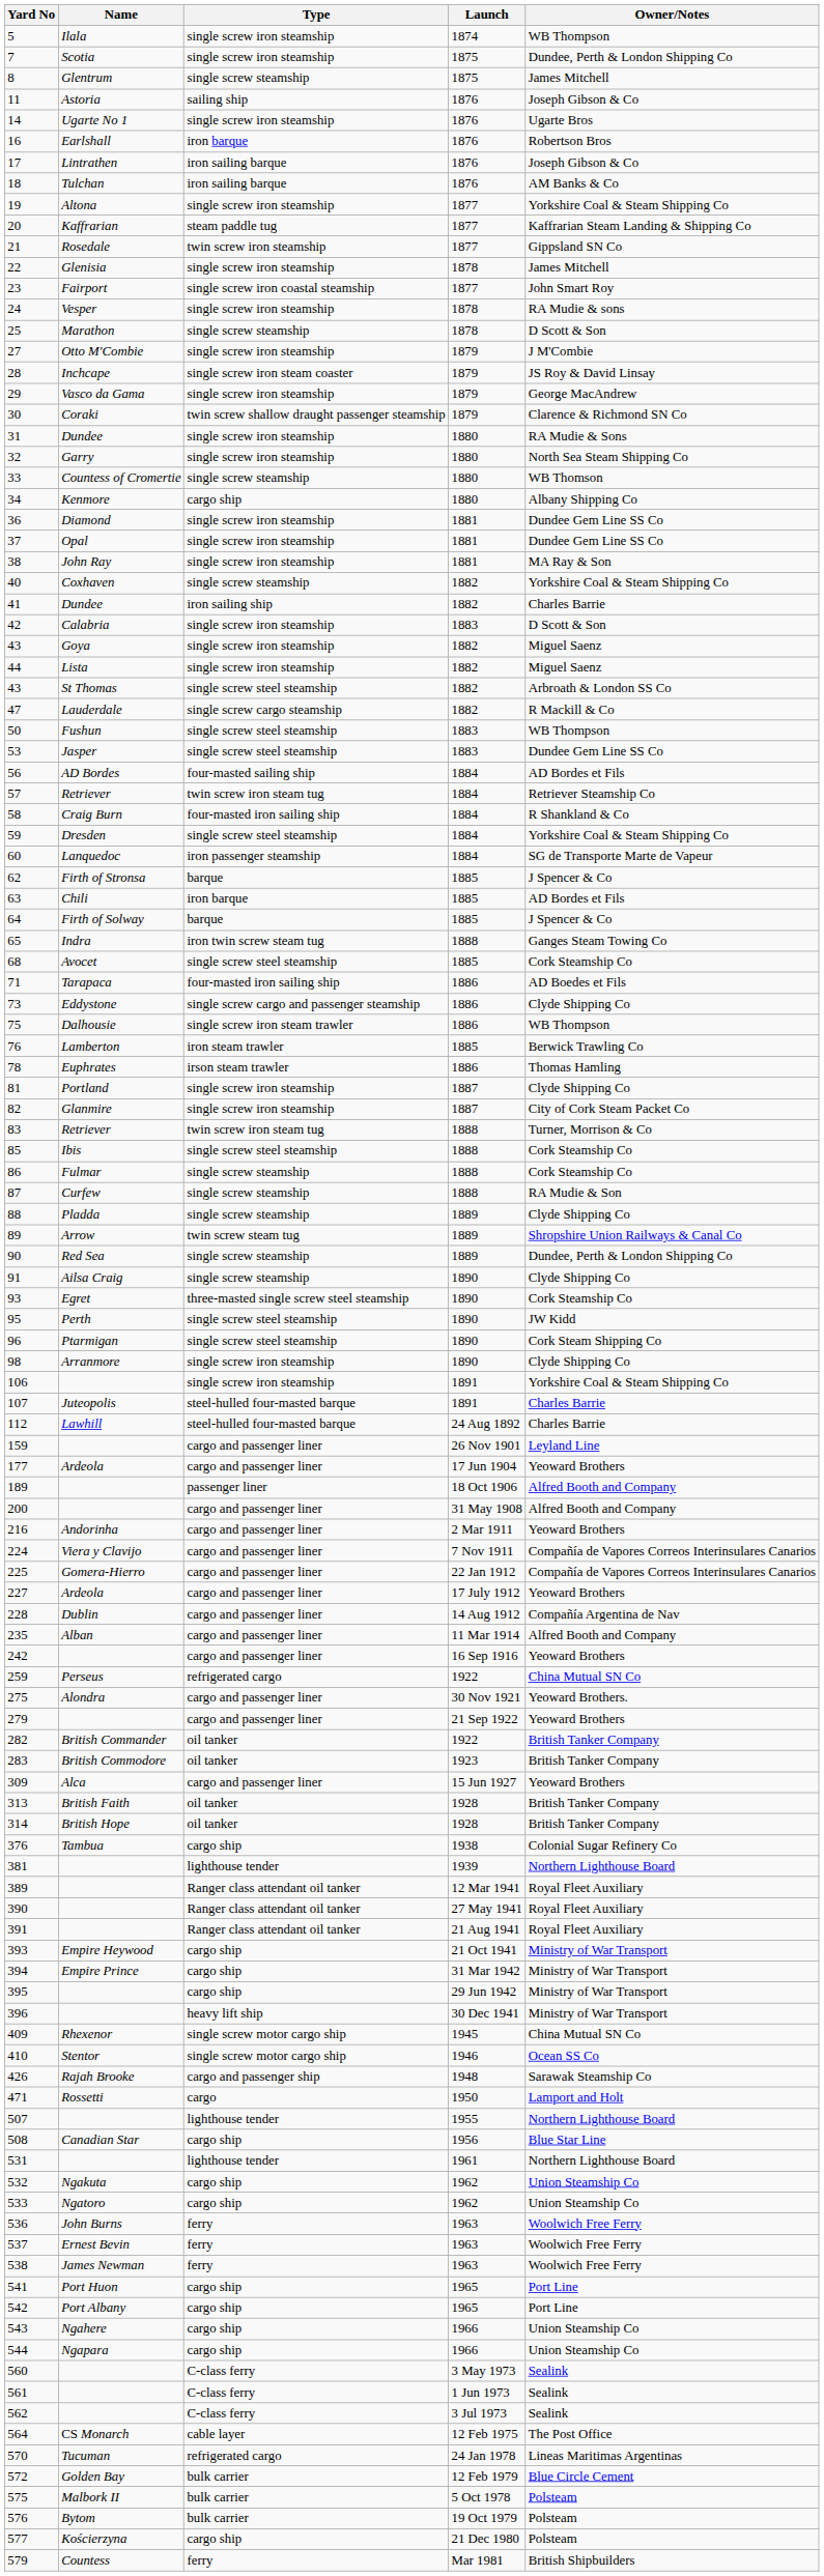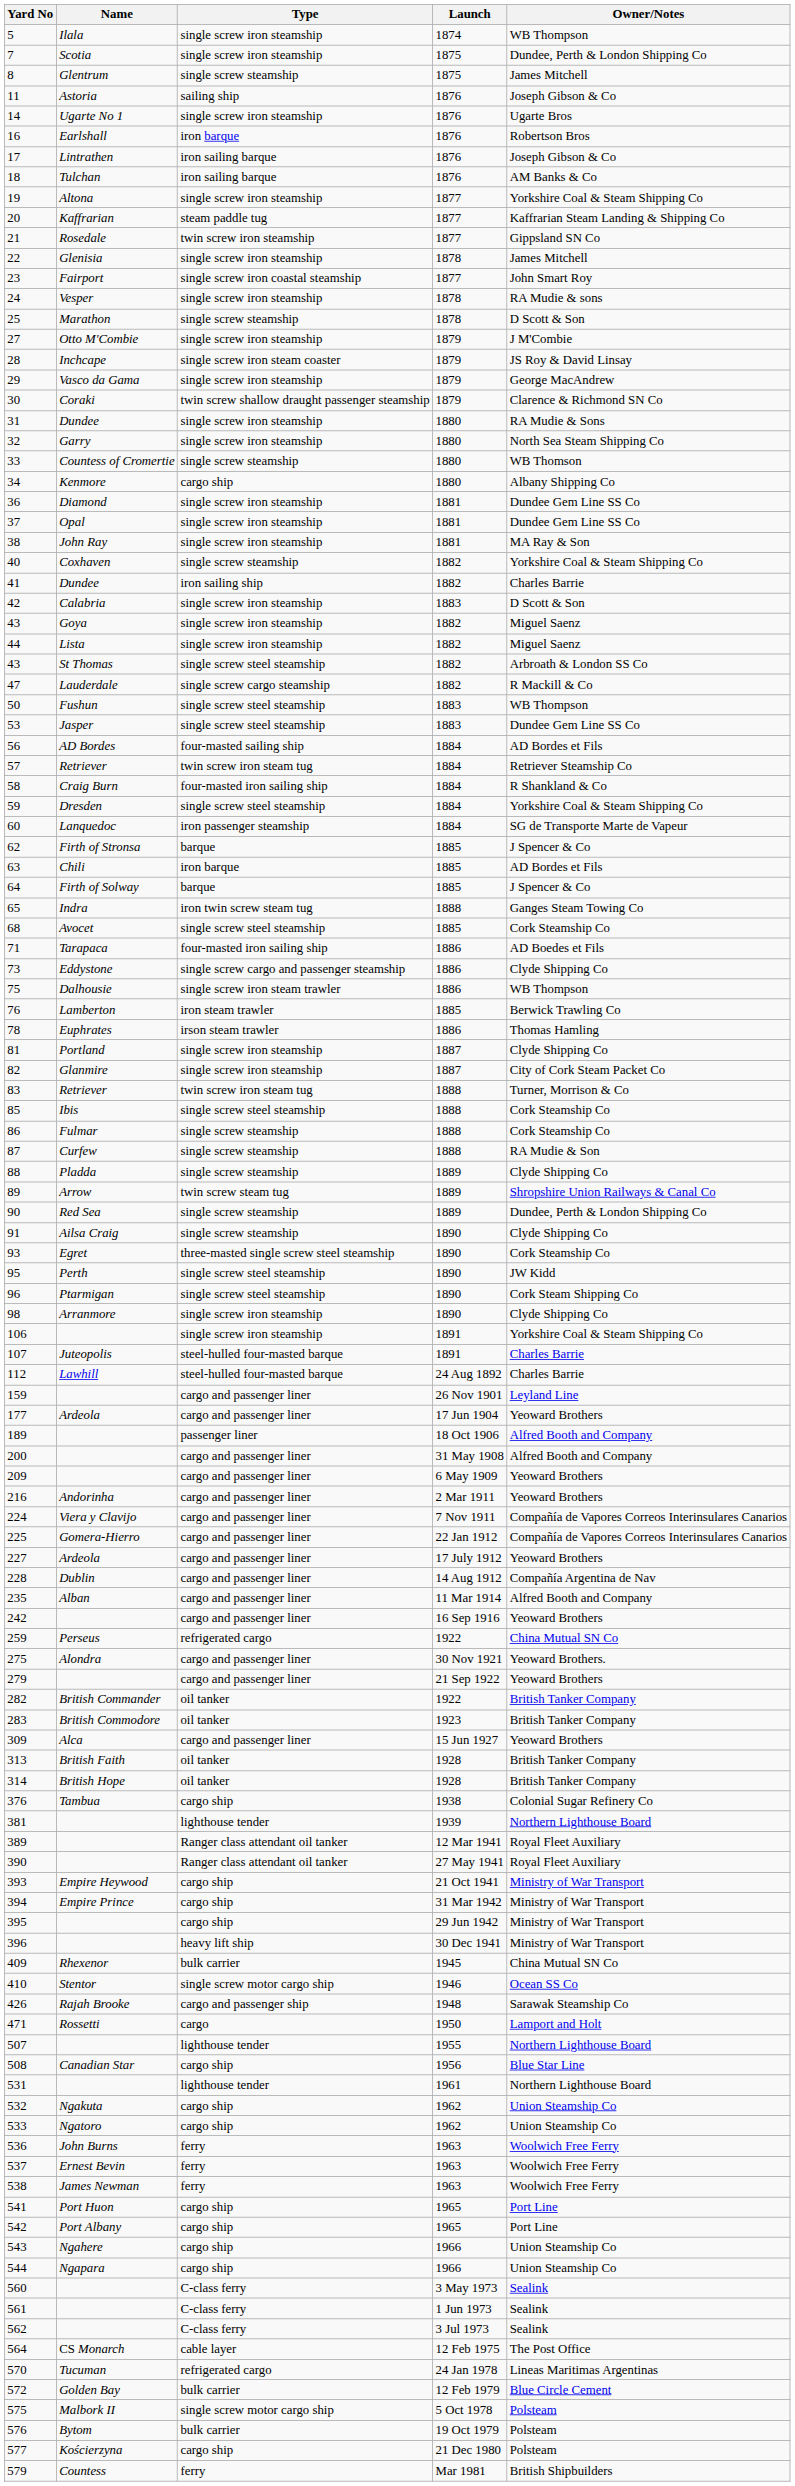+ row: 209 | cargo and passenger liner | 6 May 1909 | Yeoward Brothers
- row: 391 | Ranger class attendant oil tanker | 21 Aug 1941 | Royal Fleet Auxiliary
409 | Type: single screw motor cargo ship -> bulk carrier
575 | Type: bulk carrier -> single screw motor cargo ship
